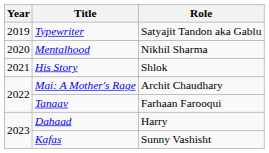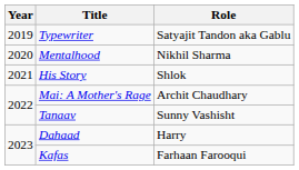Tanaav | Role: Farhaan Farooqui -> Sunny Vashisht
Kafas | Role: Sunny Vashisht -> Farhaan Farooqui
